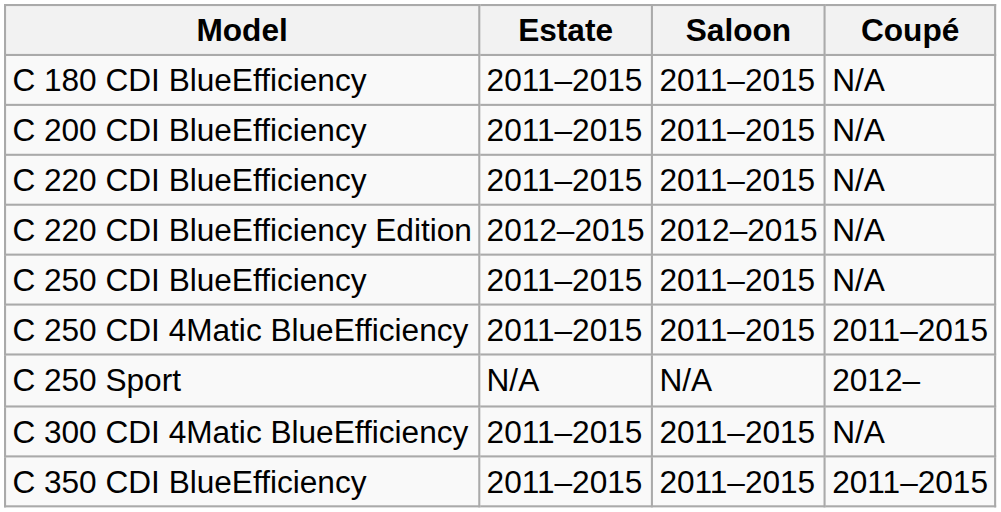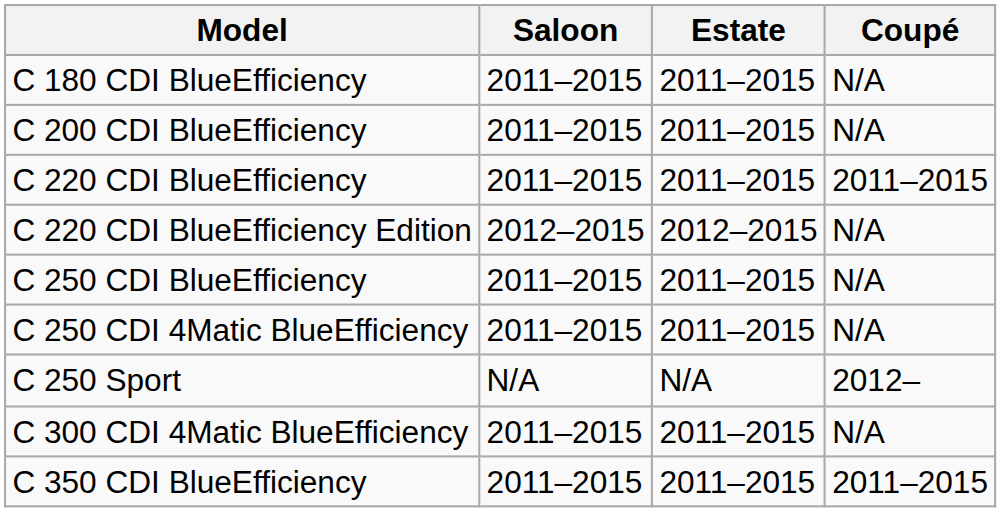columns swapped: Saloon <-> Estate
C 220 CDI BlueEfficiency | Coupé: N/A -> 2011–2015
C 250 CDI 4Matic BlueEfficiency | Coupé: 2011–2015 -> N/A
